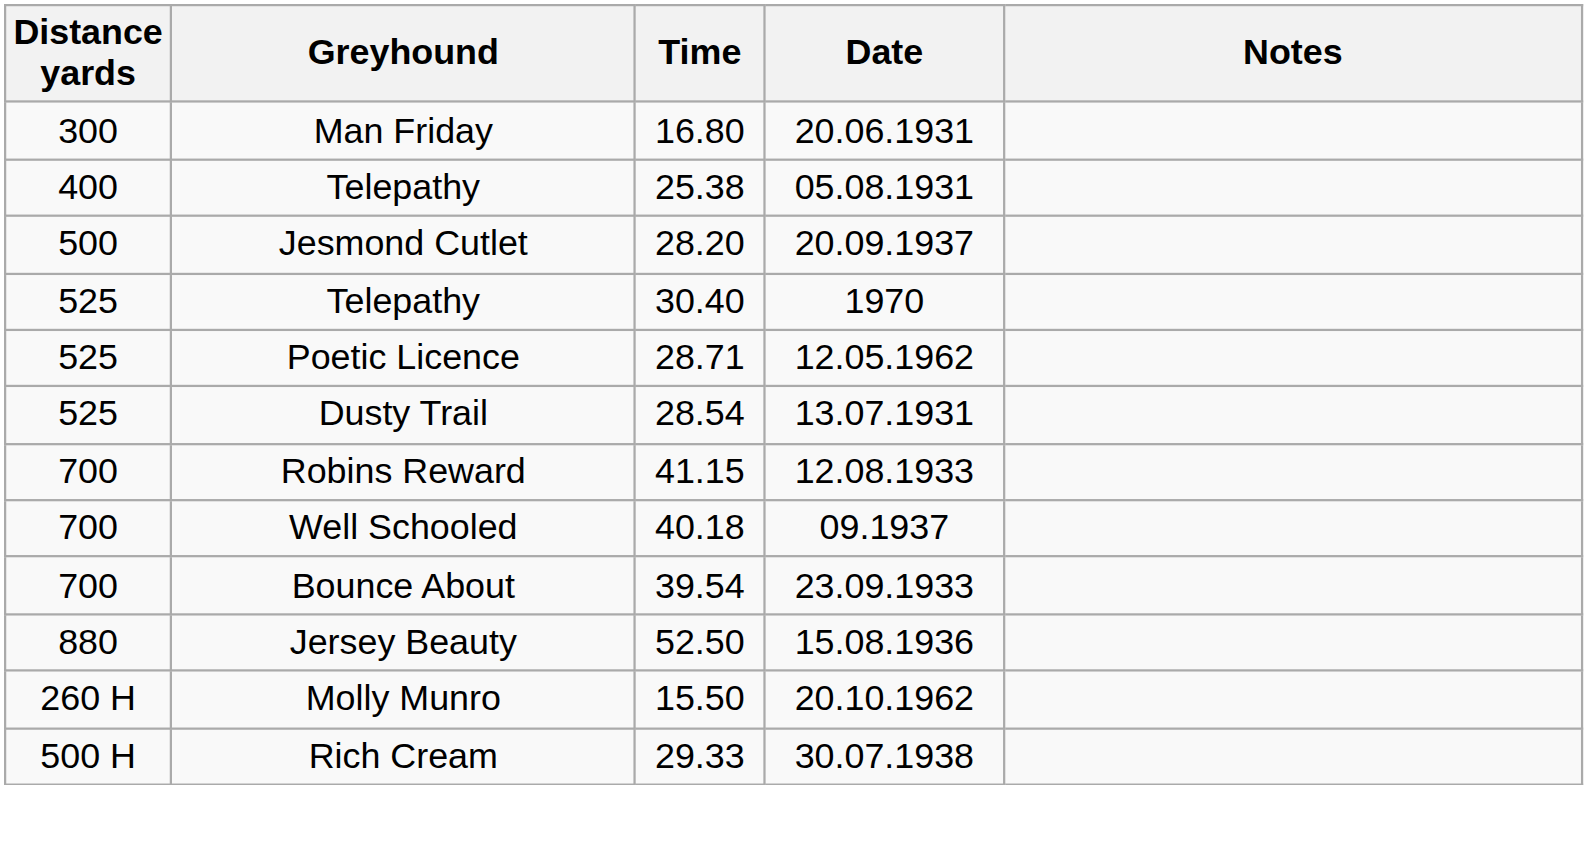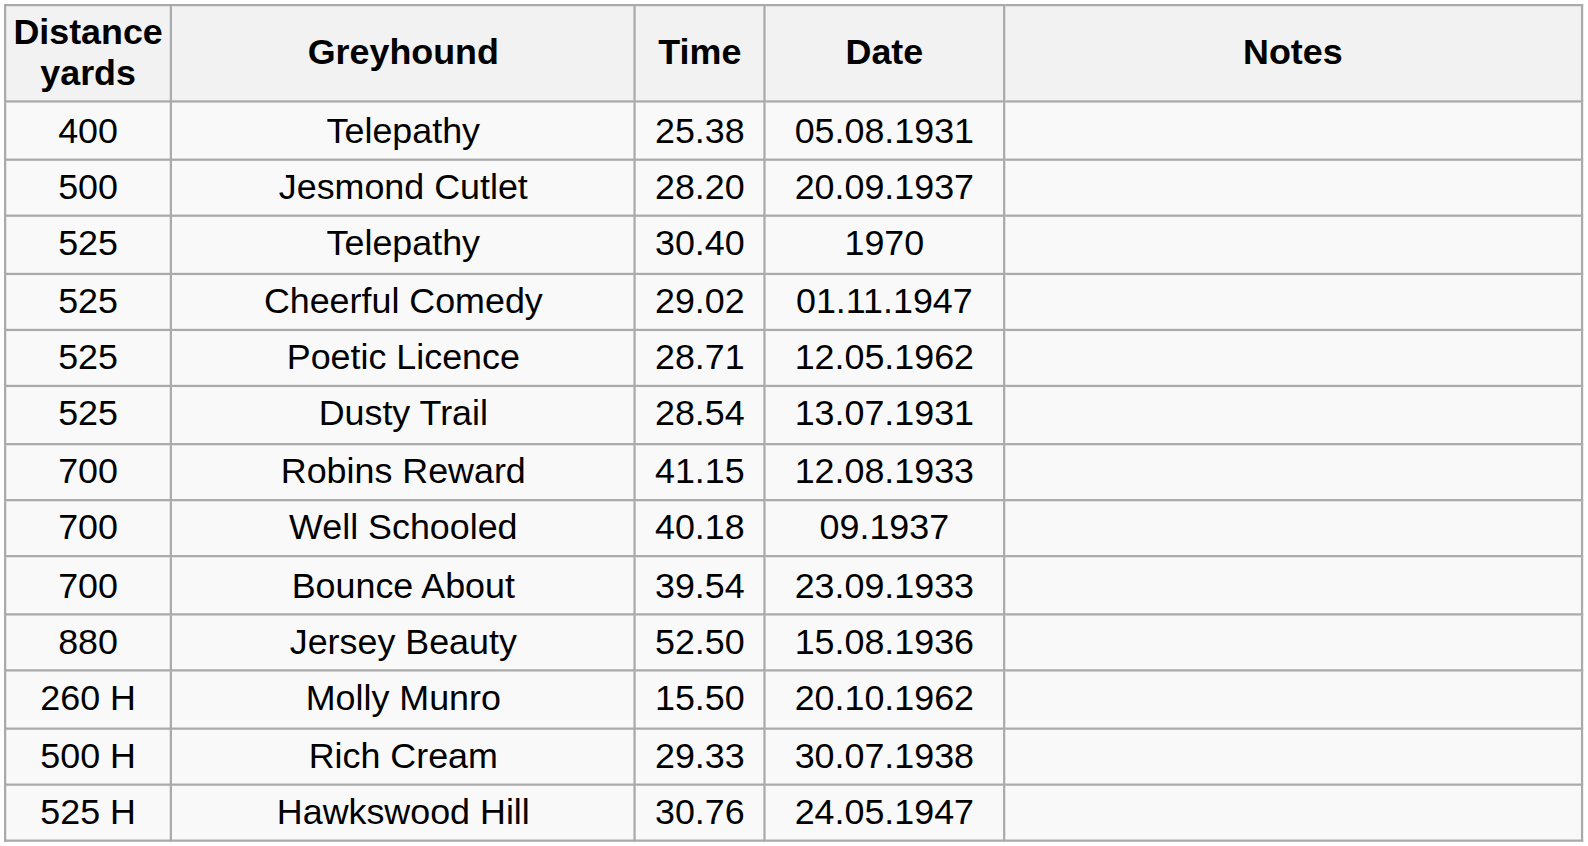- row: 300 | Man Friday | 16.80 | 20.06.1931
+ row: 525 | Cheerful Comedy | 29.02 | 01.11.1947
+ row: 525 H | Hawkswood Hill | 30.76 | 24.05.1947
